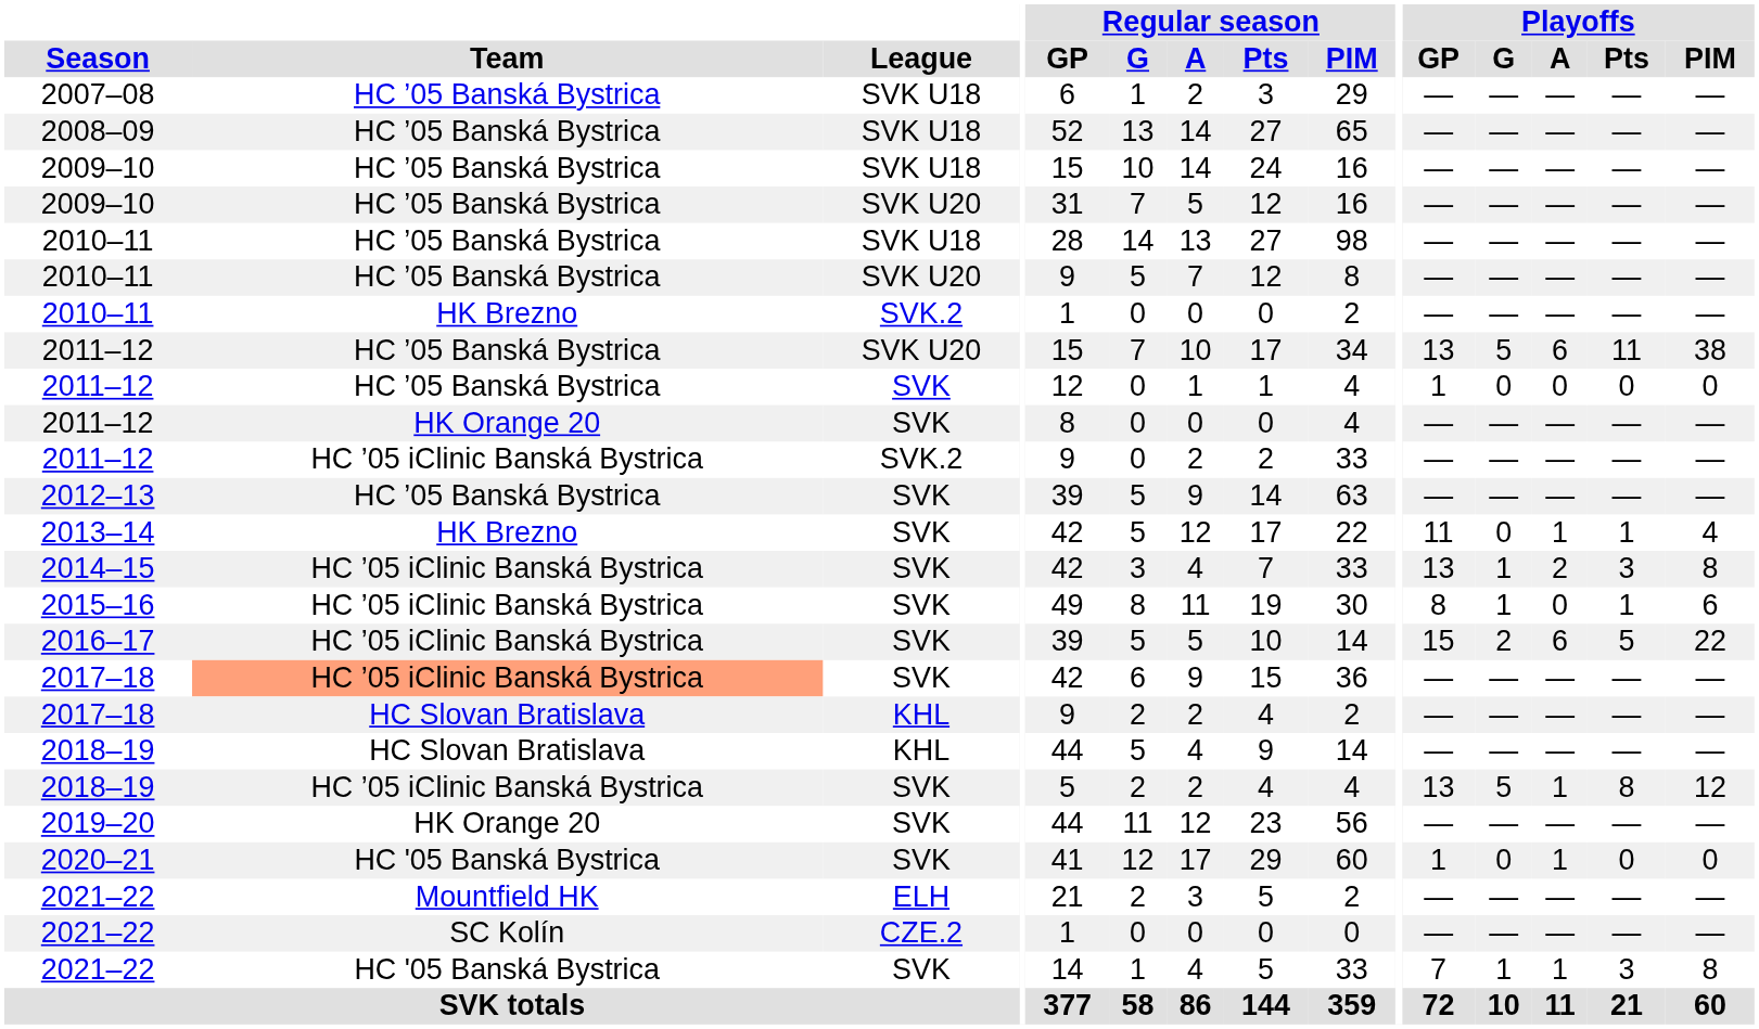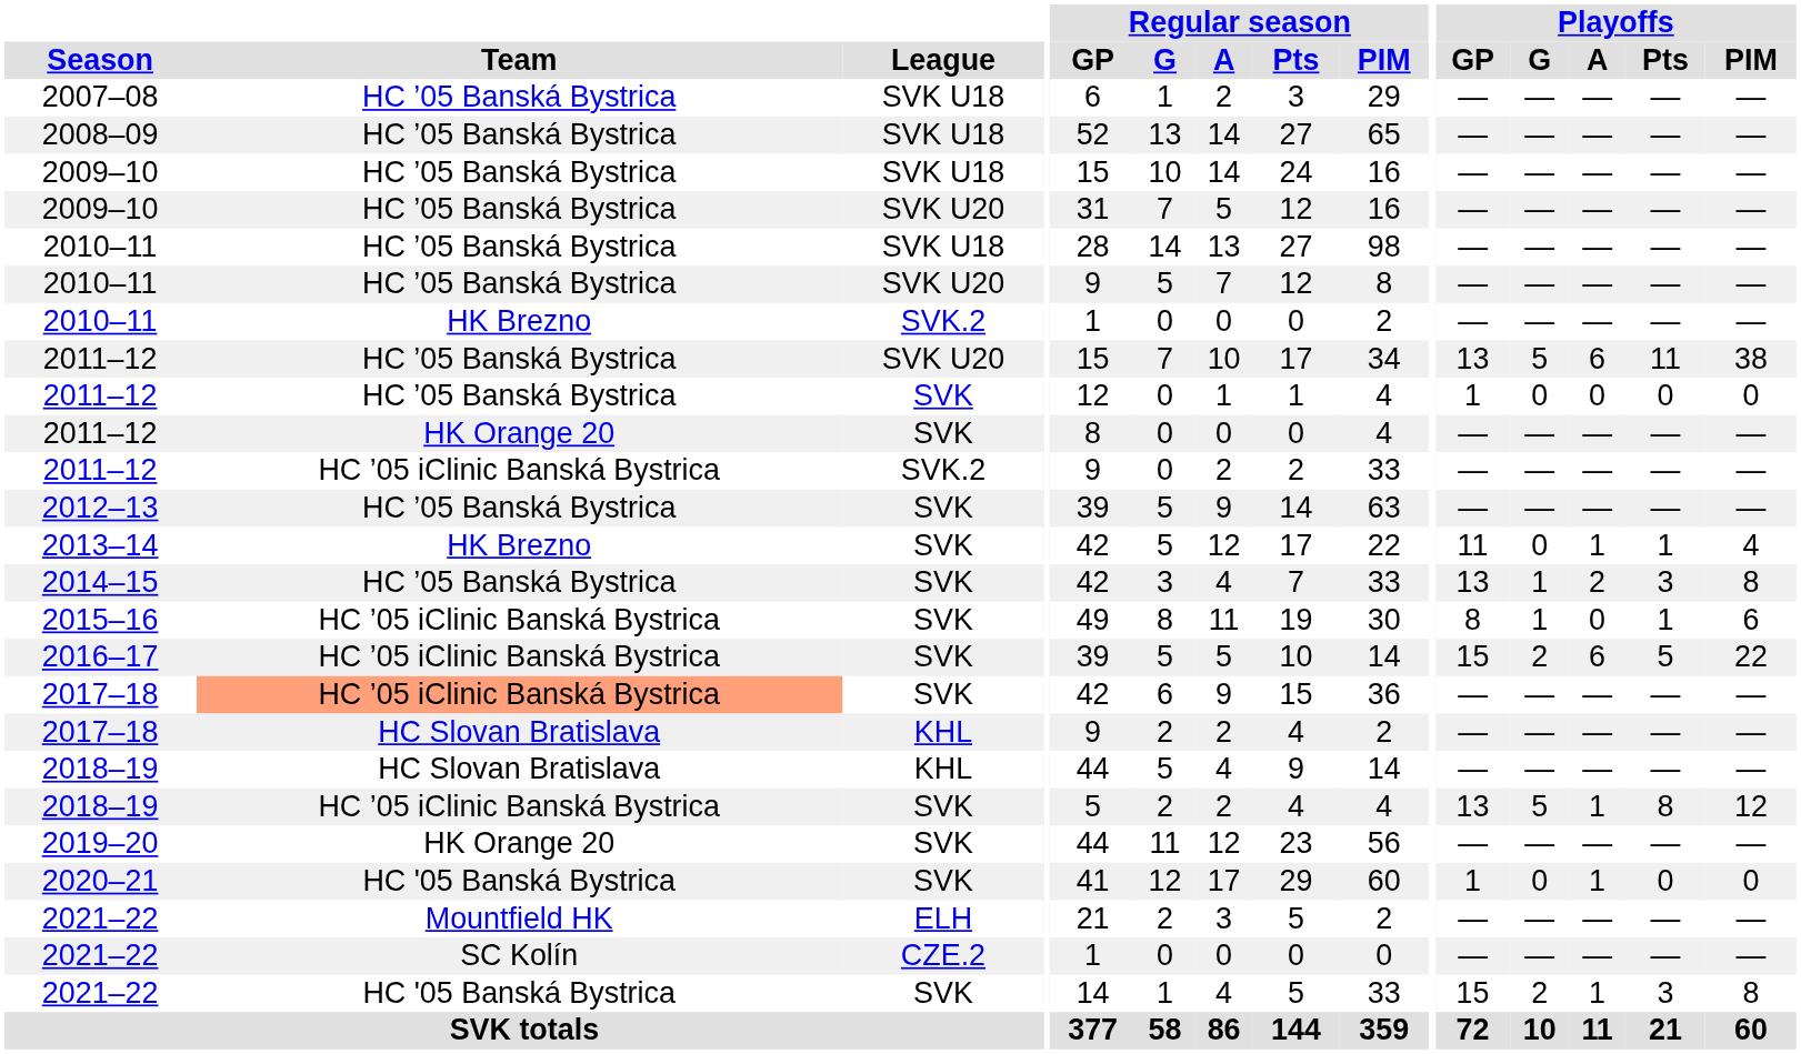2014–15 | Team: HC ’05 iClinic Banská Bystrica -> HC ’05 Banská Bystrica
2021–22 / SVK | Playoffs / GP: 7 -> 15
2021–22 / SVK | Playoffs / G: 1 -> 2
